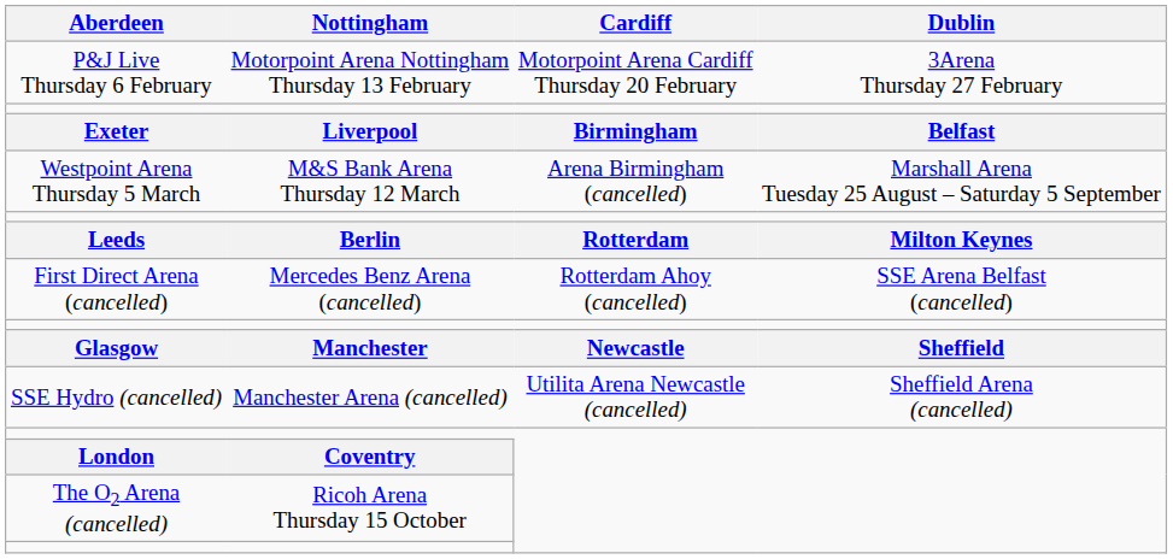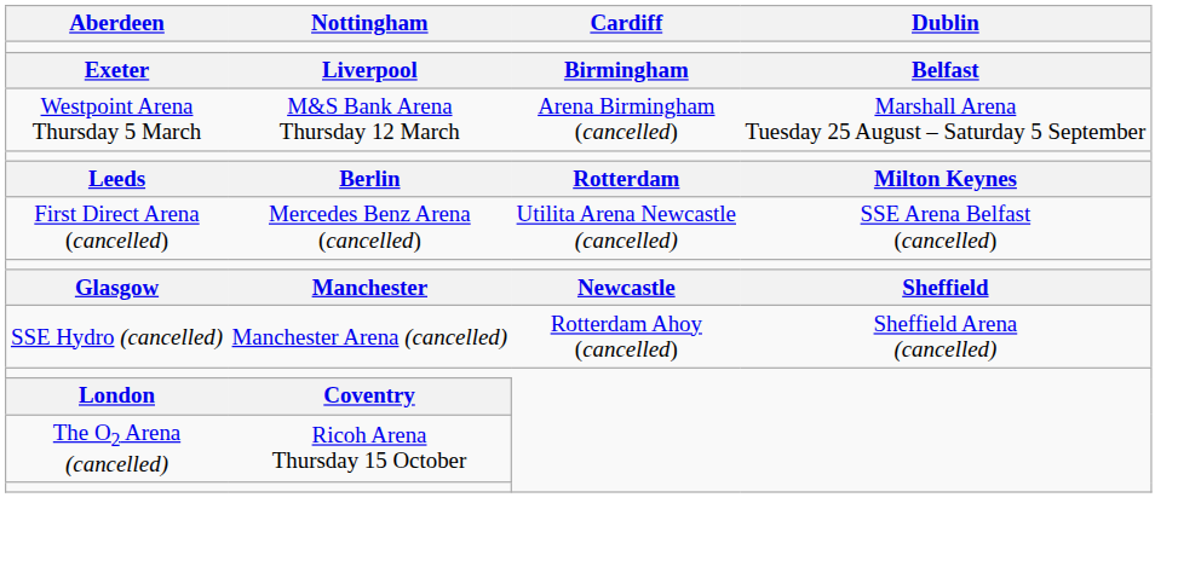- row: P&J Live Thursday 6 February | Motorpoint Arena Nottingham Thursday 13 February | Motorpoint Arena Cardiff Thursday 20 February | 3Arena Thursday 27 February
First Direct Arena (cancelled) | Cardiff: Rotterdam Ahoy (cancelled) -> Utilita Arena Newcastle (cancelled)
SSE Hydro (cancelled) | Cardiff: Utilita Arena Newcastle (cancelled) -> Rotterdam Ahoy (cancelled)
